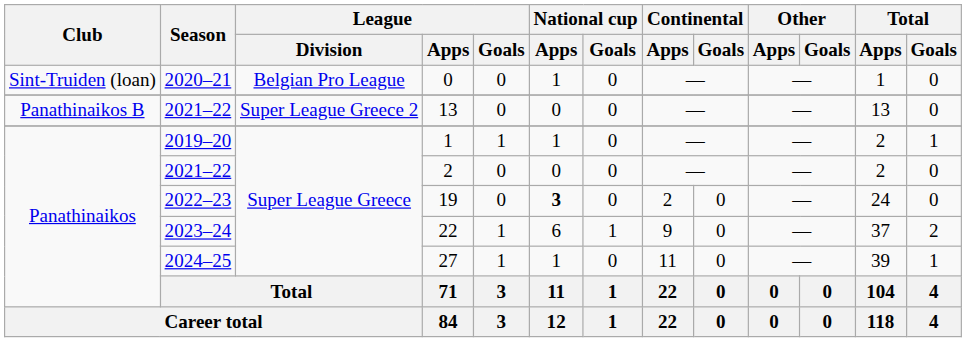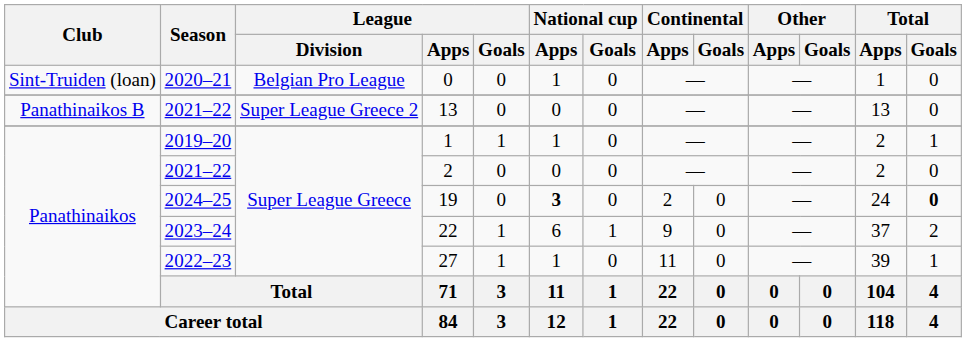19 | Season: 2022–23 -> 2024–25
19 | Total / Goals: normal -> bold
27 | Season: 2024–25 -> 2022–23
